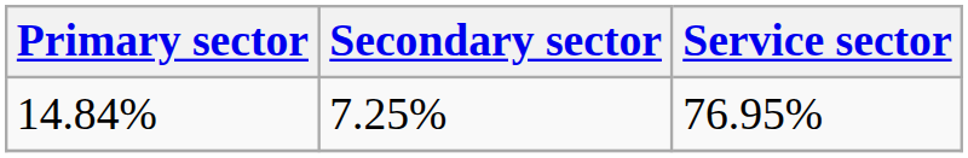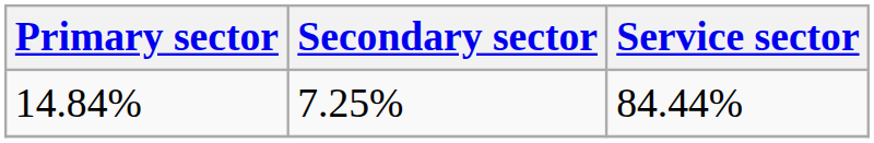14.84% | Service sector: 76.95% -> 84.44%
